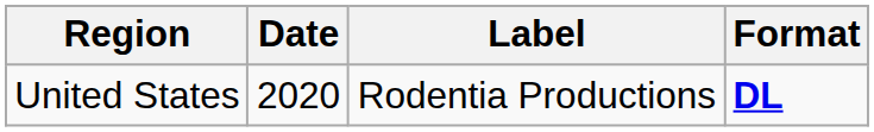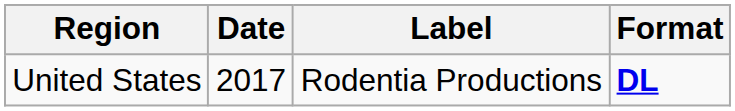United States | Date: 2020 -> 2017
